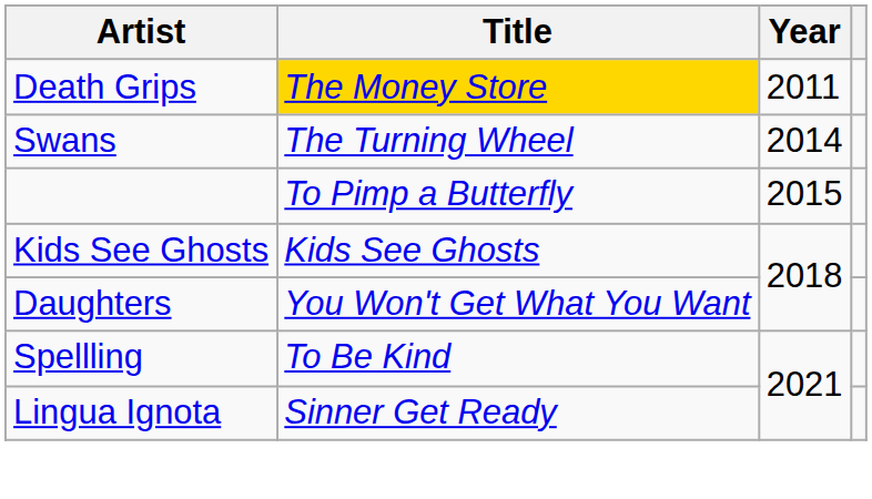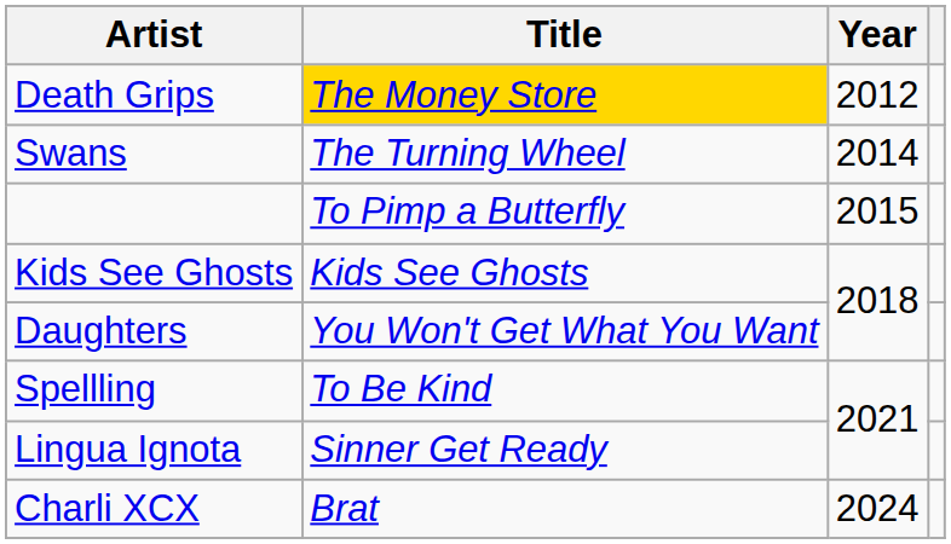Death Grips | Year: 2011 -> 2012
+ row: Charli XCX | Brat | 2024
